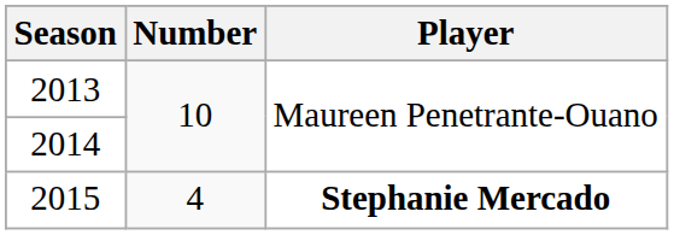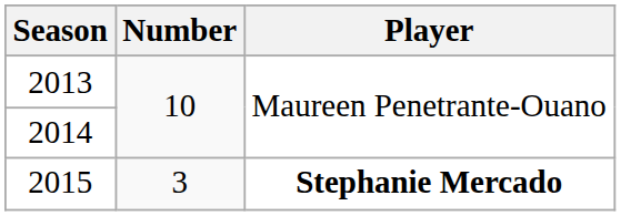2015 | Number: 4 -> 3
